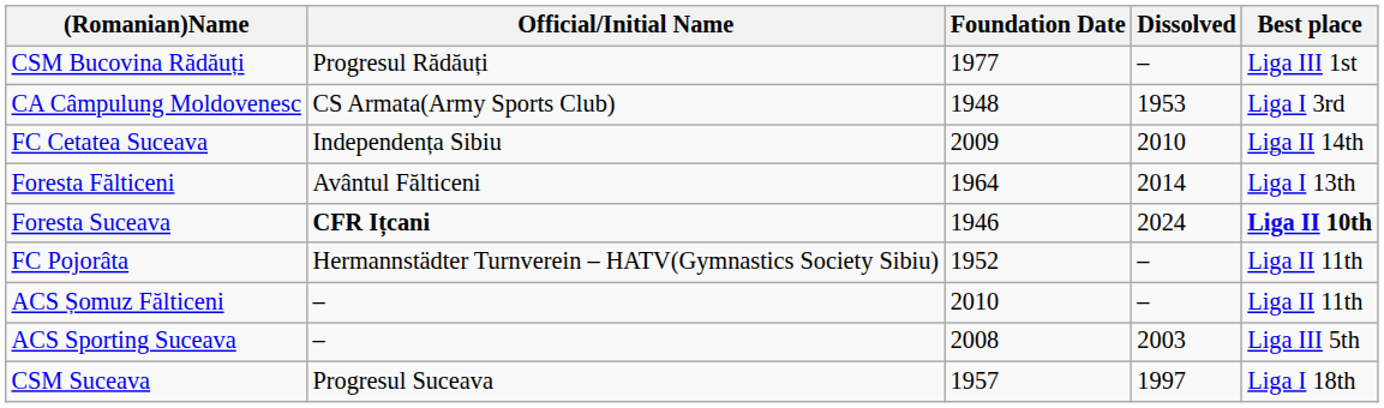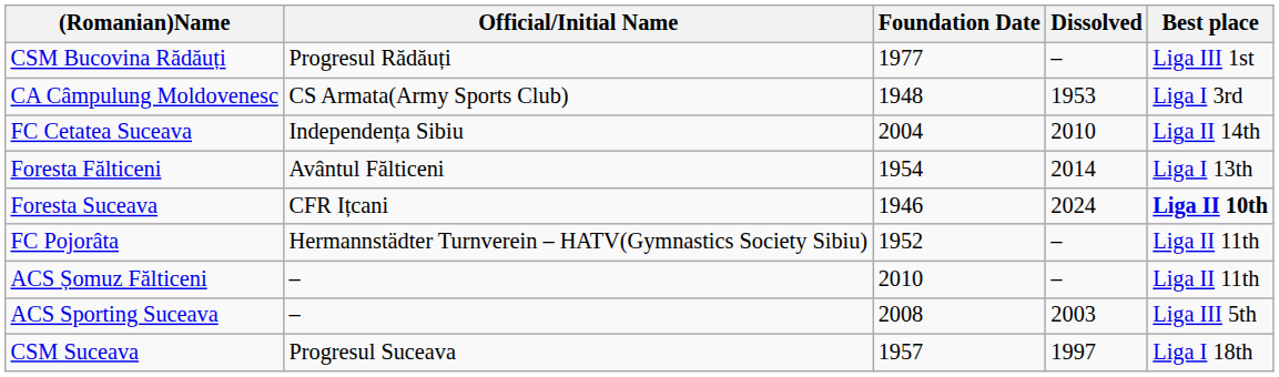FC Cetatea Suceava | Foundation Date: 2009 -> 2004
Foresta Fălticeni | Foundation Date: 1964 -> 1954
Foresta Suceava | Official/Initial Name: bold -> normal
